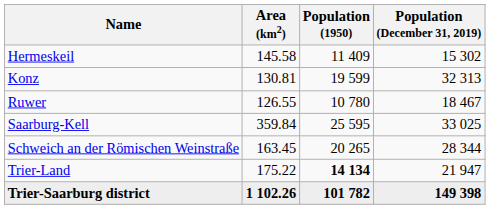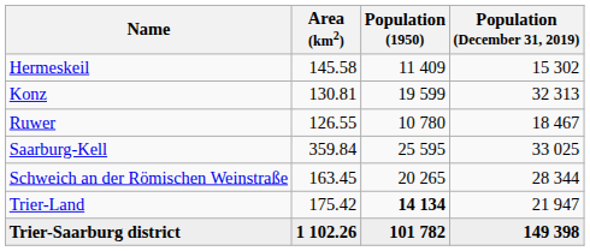Trier-Land | Area (km2): 175.22 -> 175.42
